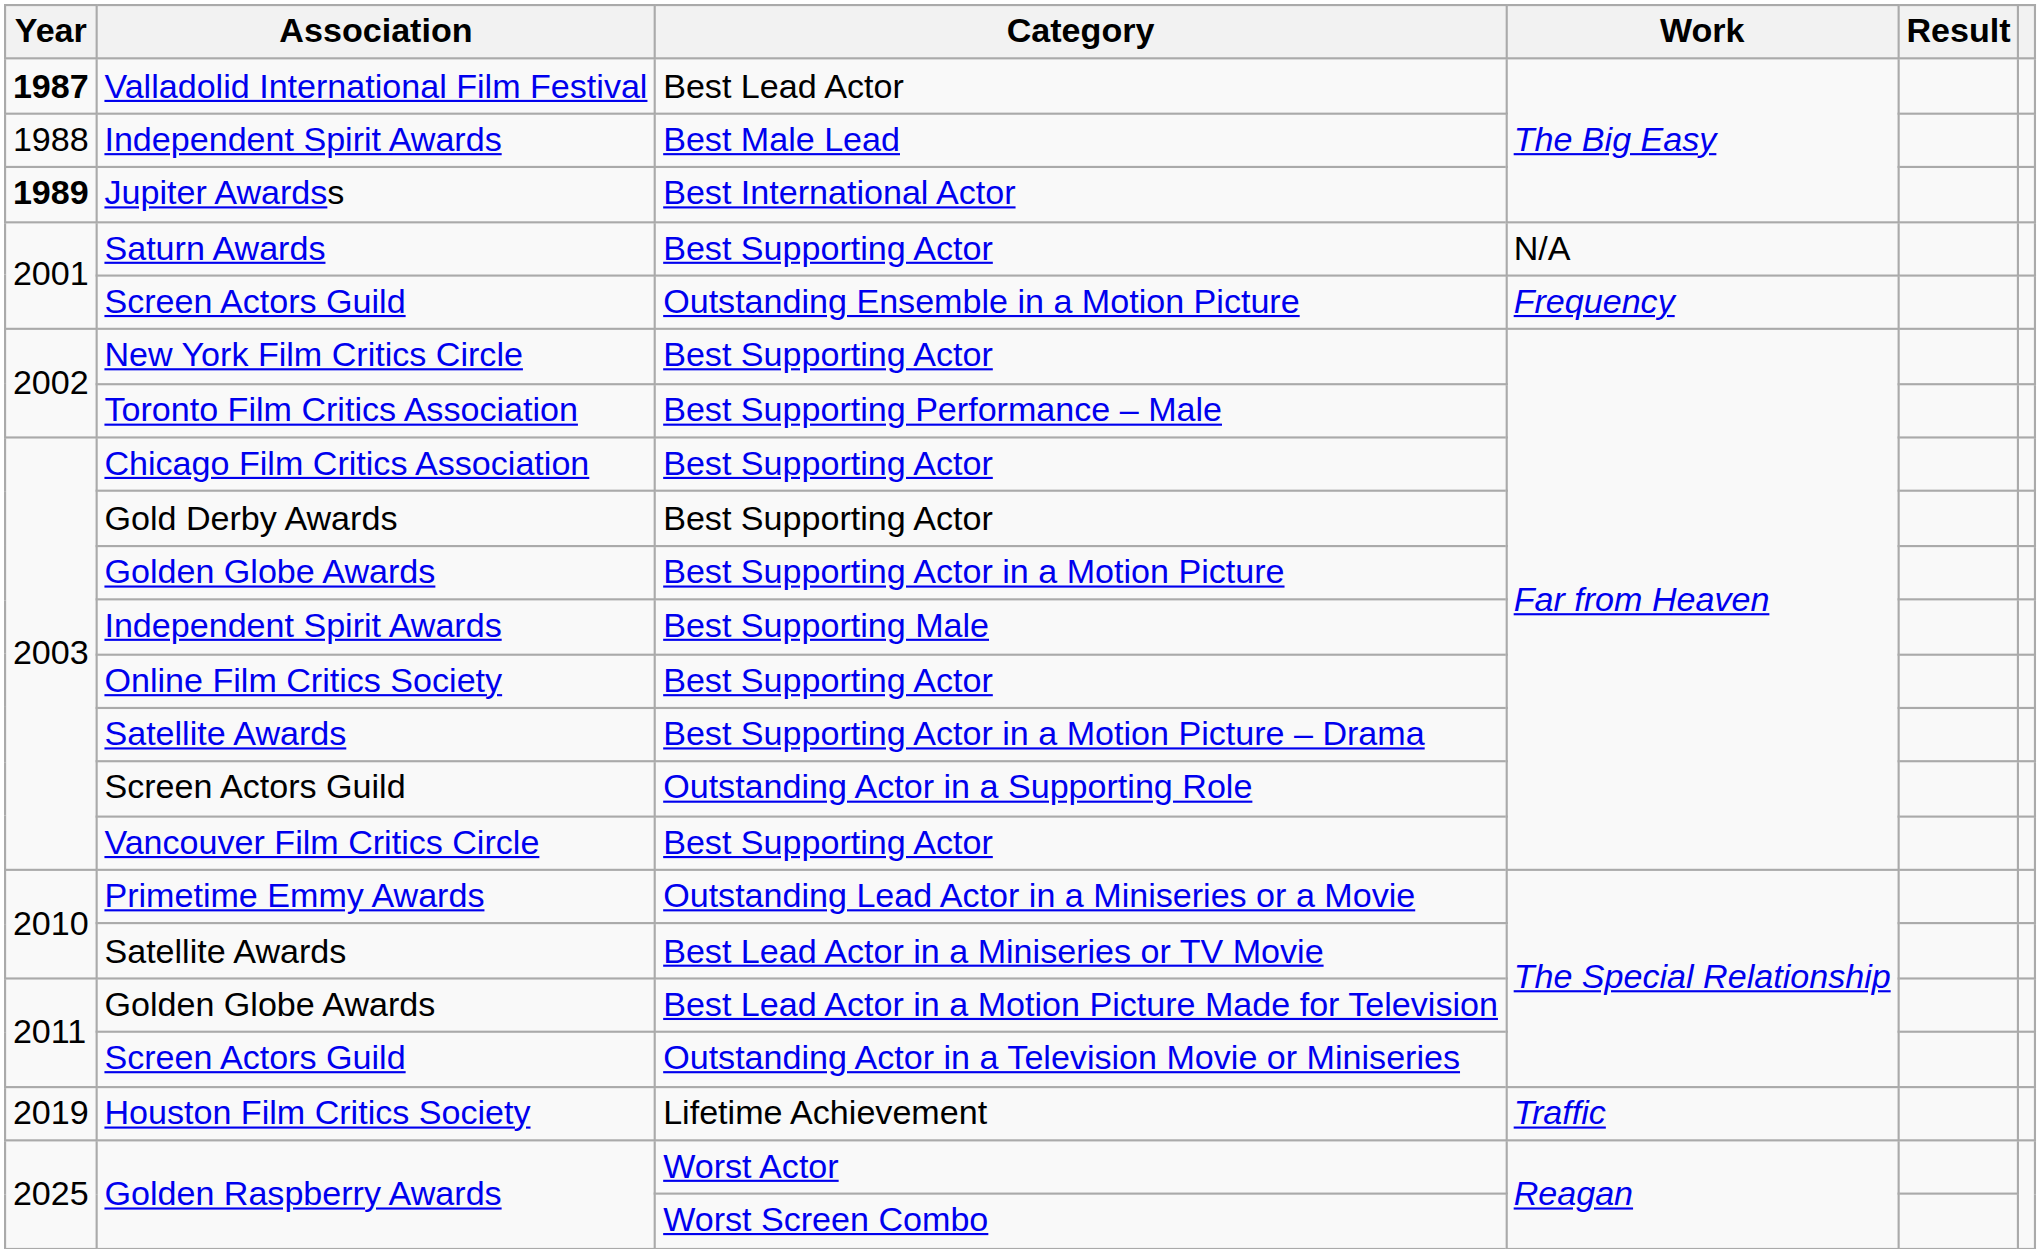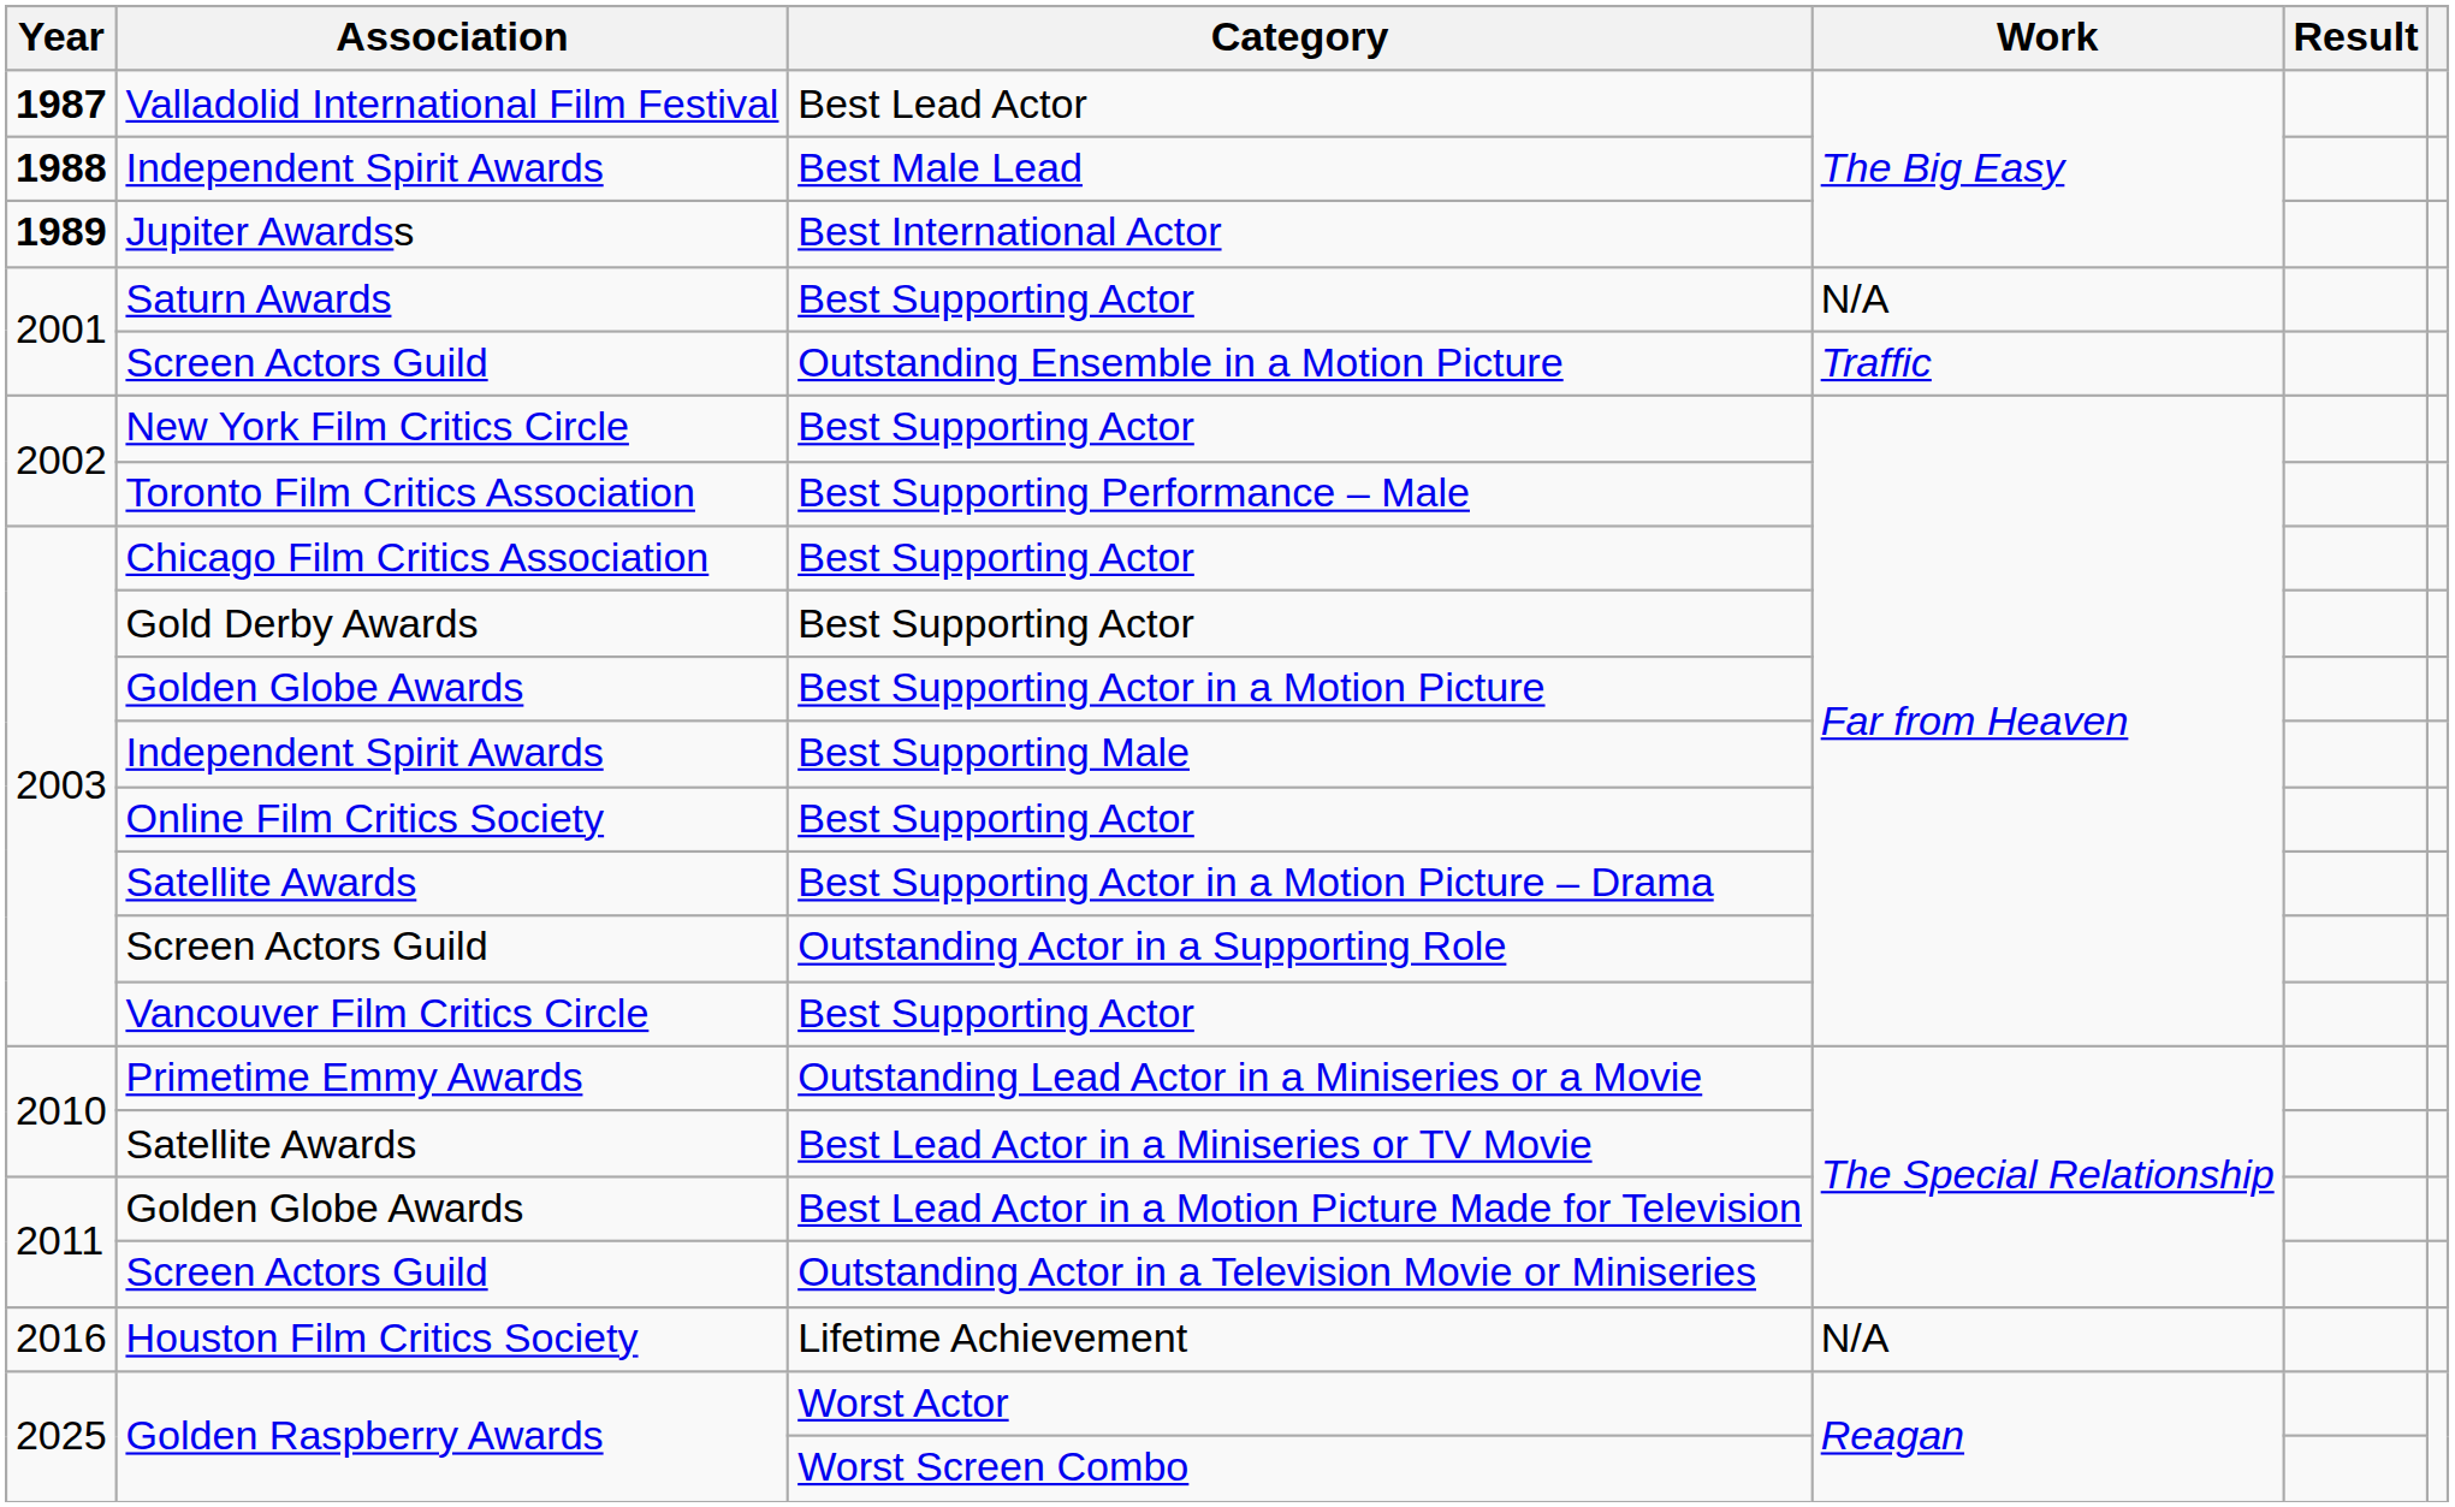Best Male Lead | Year: normal -> bold
Outstanding Ensemble in a Motion Picture | Work: Frequency -> Traffic
Lifetime Achievement | Year: 2019 -> 2016
Lifetime Achievement | Work: Traffic -> N/A
